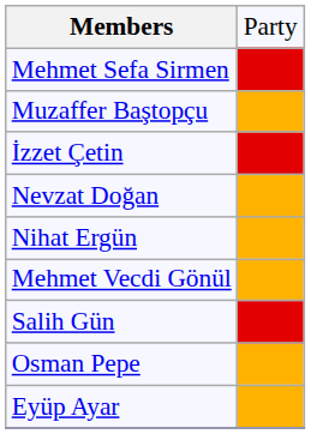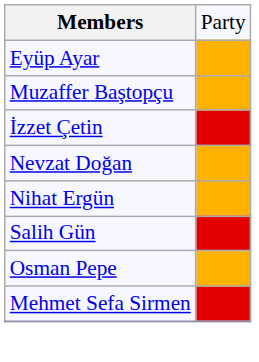rows swapped: Eyüp Ayar <-> Mehmet Sefa Sirmen
- row: Mehmet Vecdi Gönül
